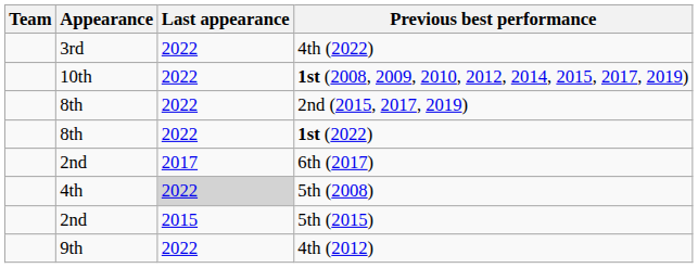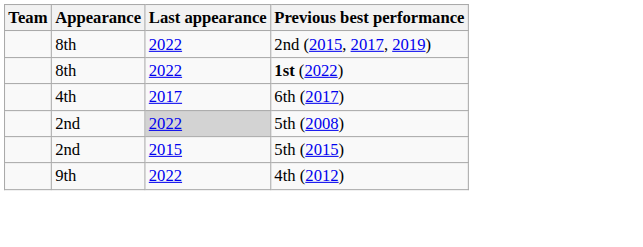- row: 3rd | 2022 | 4th (2022)
- row: 10th | 2022 | 1st (2008, 2009, 2010, 2012, 2014, 2015, 2017, 2019)
6th (2017) | Appearance: 2nd -> 4th
5th (2008) | Appearance: 4th -> 2nd
